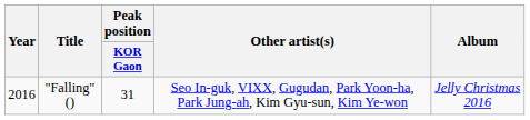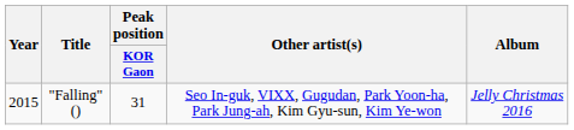"Falling" () | Year: 2016 -> 2015
